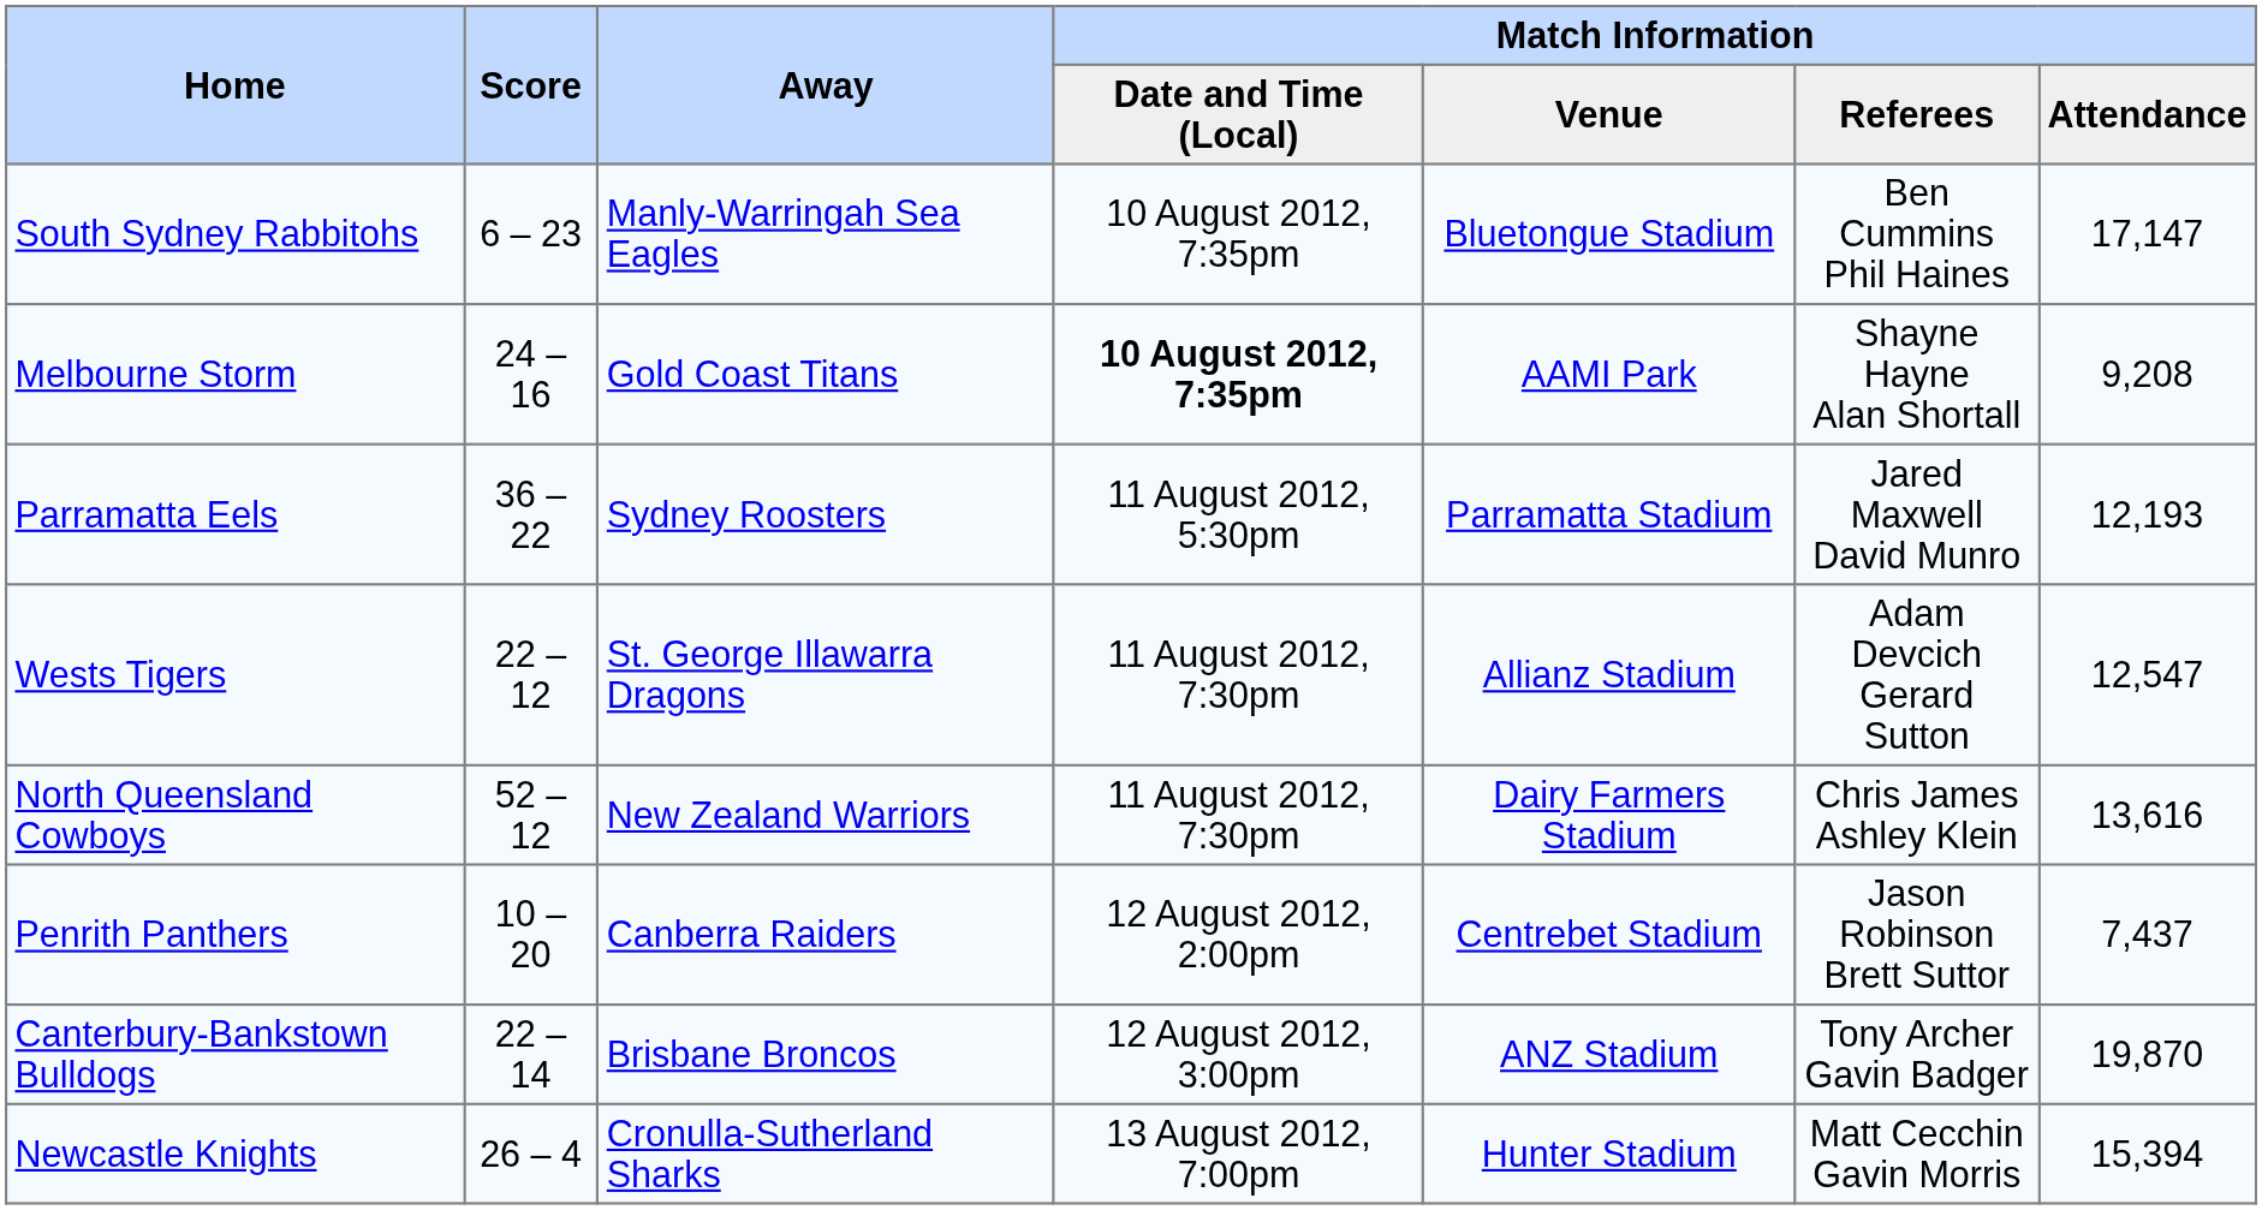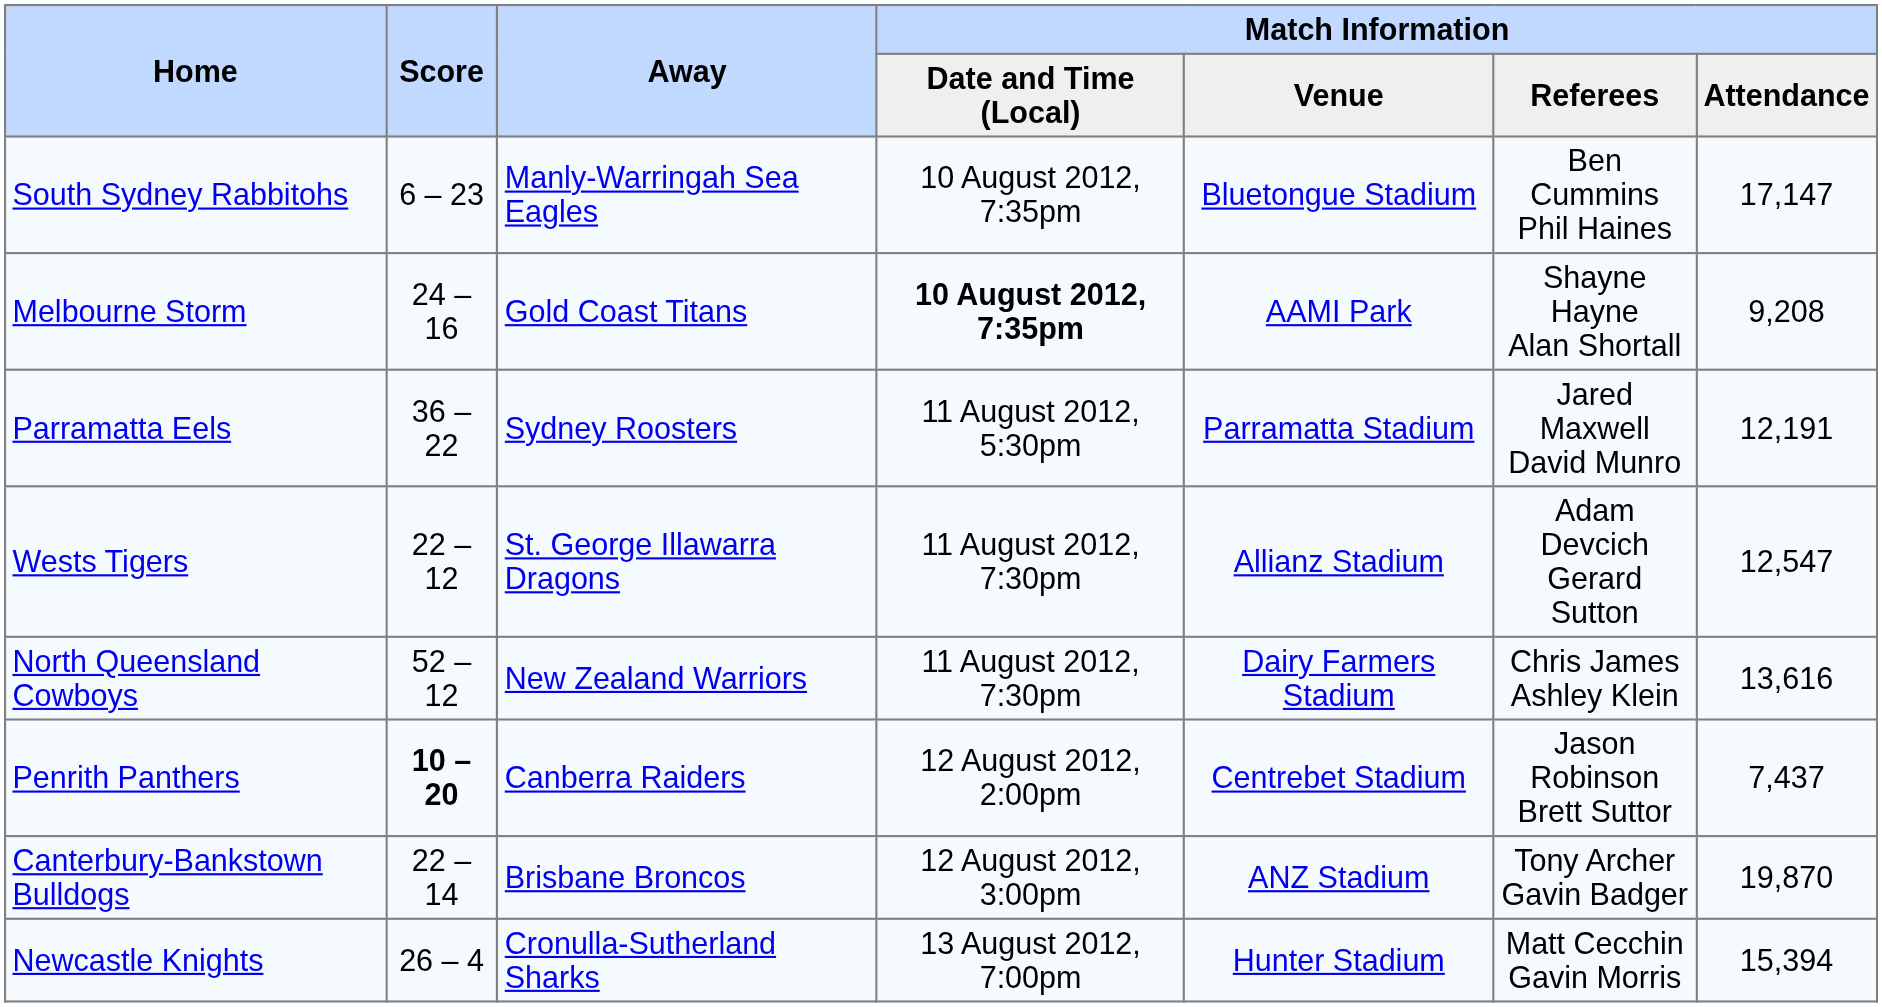Parramatta Eels | Match Information / Attendance: 12,193 -> 12,191
Penrith Panthers | Score: normal -> bold
